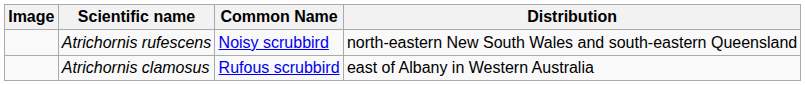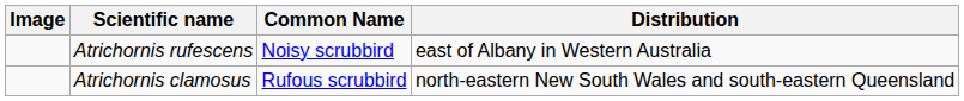Atrichornis rufescens | Distribution: north-eastern New South Wales and south-eastern Queensland -> east of Albany in Western Australia
Atrichornis clamosus | Distribution: east of Albany in Western Australia -> north-eastern New South Wales and south-eastern Queensland
